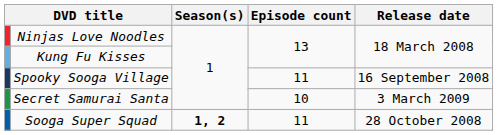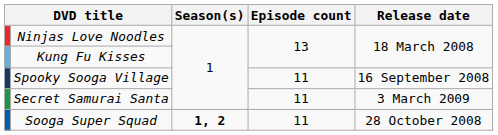Secret Samurai Santa | Episode count: 10 -> 11
